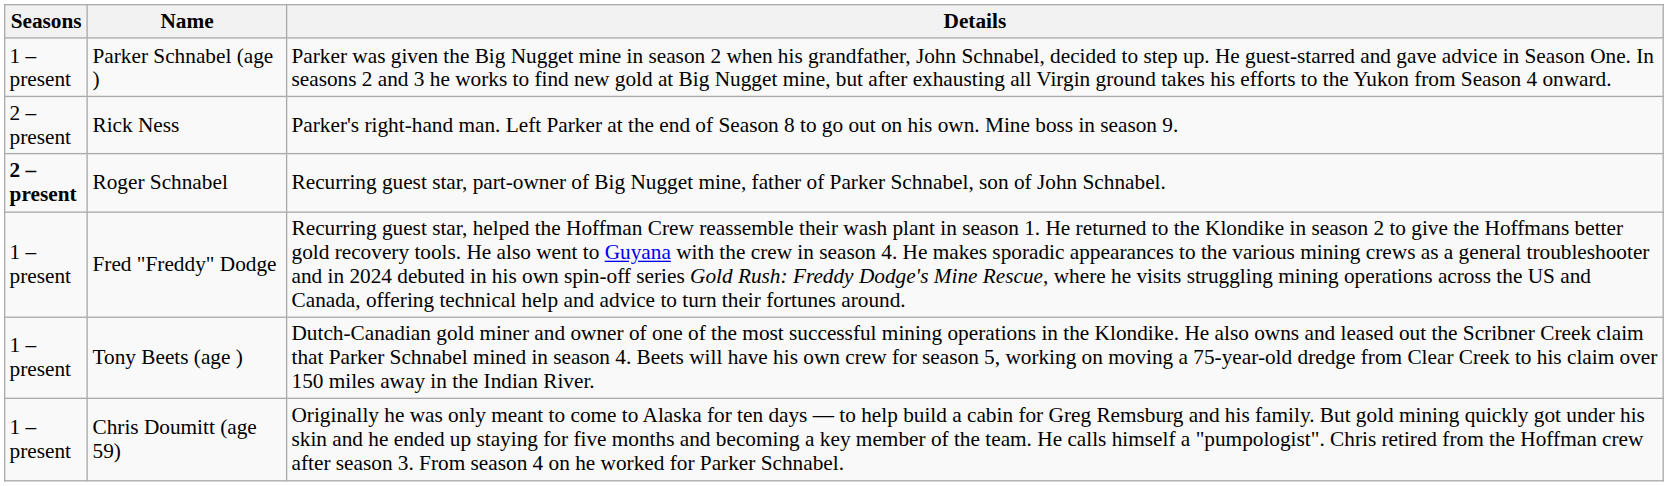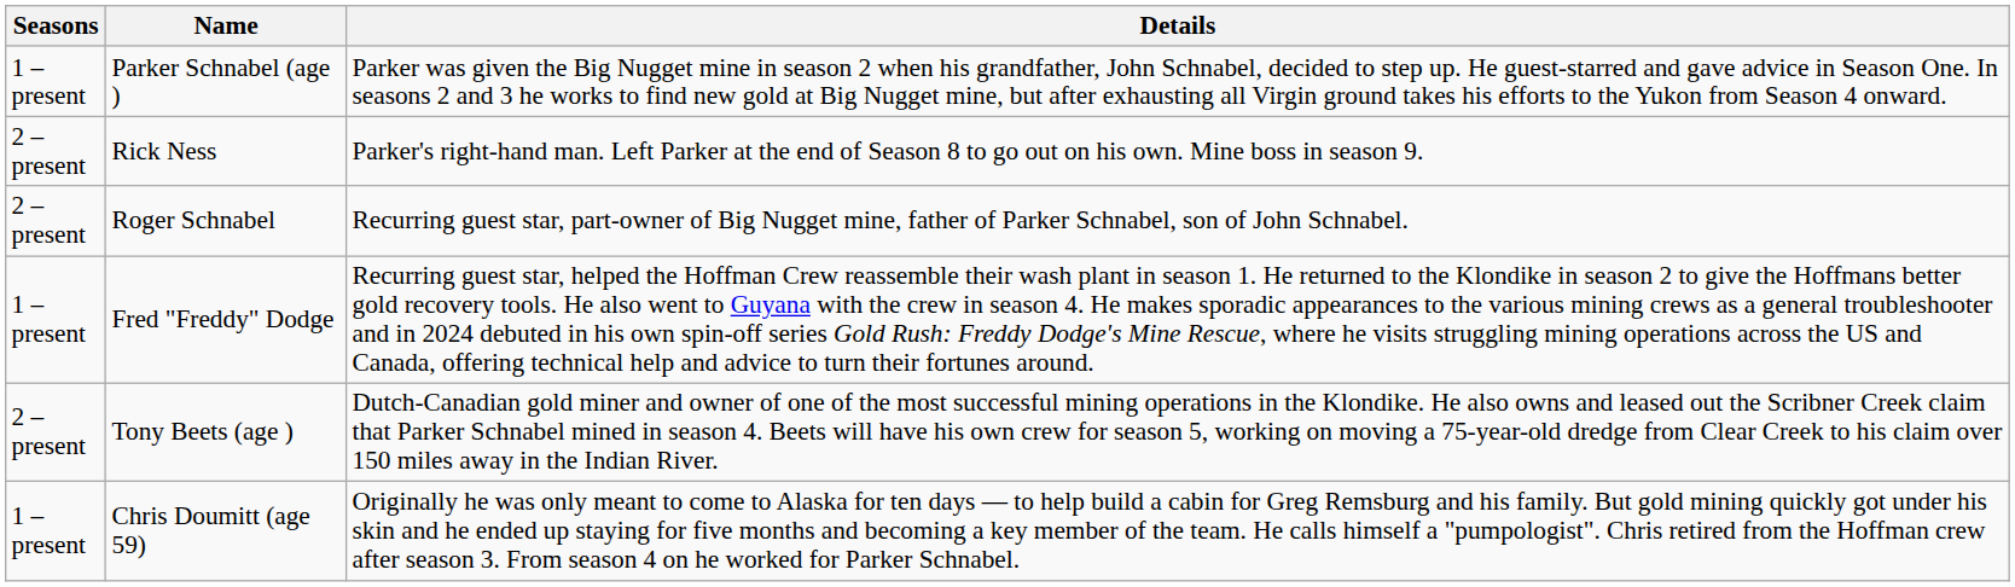Roger Schnabel | Seasons: bold -> normal
Tony Beets (age ) | Seasons: 1 – present -> 2 – present
